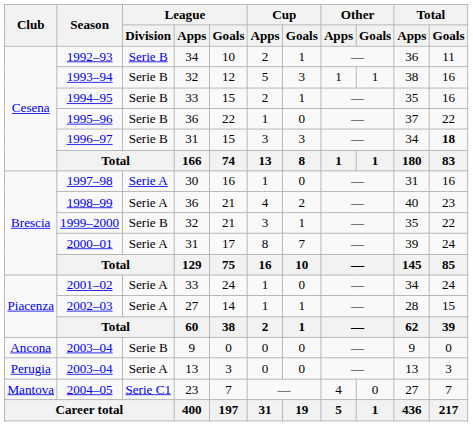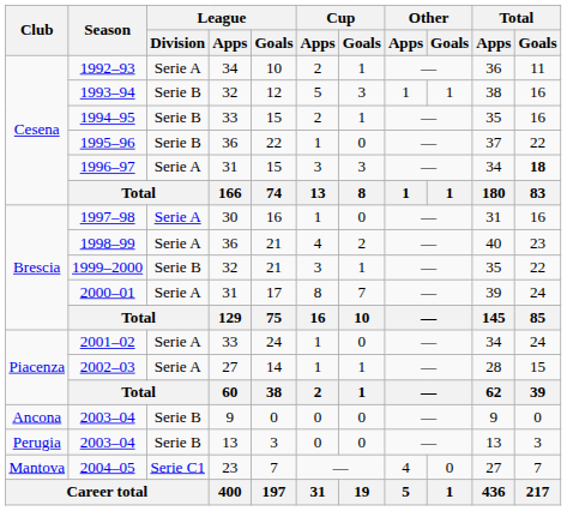1992–93 | League / Division: Serie B -> Serie A
1996–97 | League / Division: Serie B -> Serie A
2003–04 / 13 | League / Division: Serie A -> Serie B
